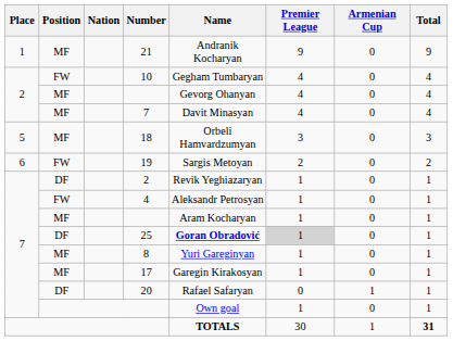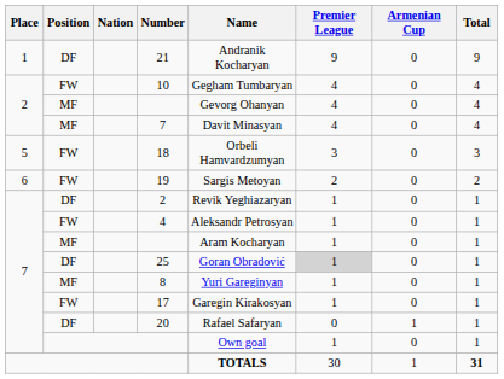21 | Position: MF -> DF
18 | Position: MF -> FW
25 | Name: bold -> normal
17 | Position: MF -> FW
